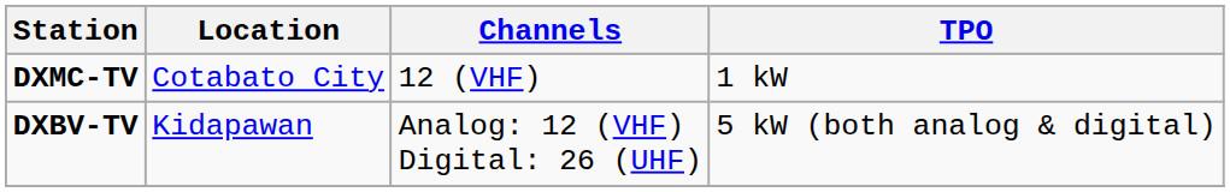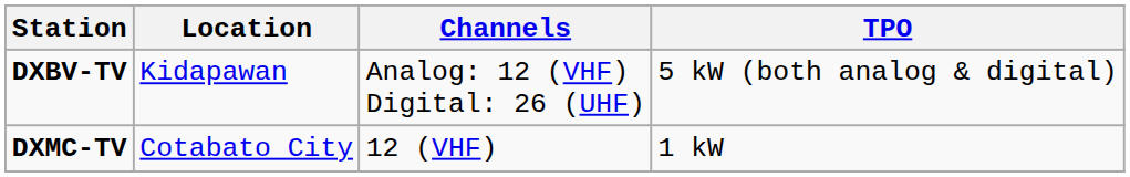rows swapped: DXMC-TV <-> DXBV-TV
